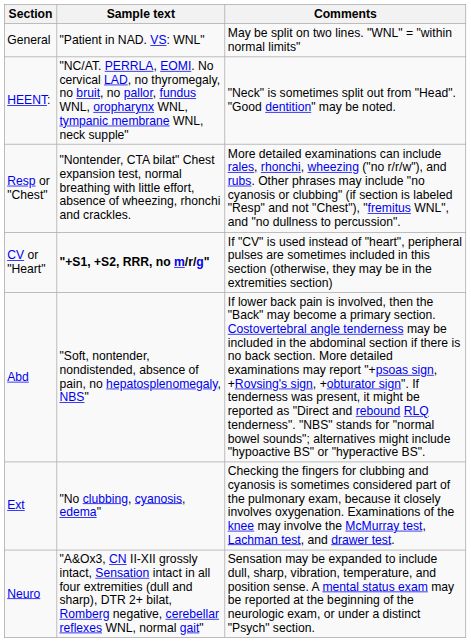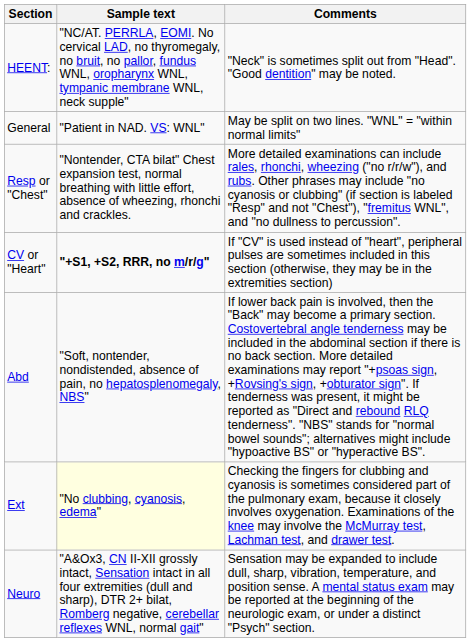rows swapped: General <-> HEENT:
Ext | Sample text: no background -> lightyellow background
